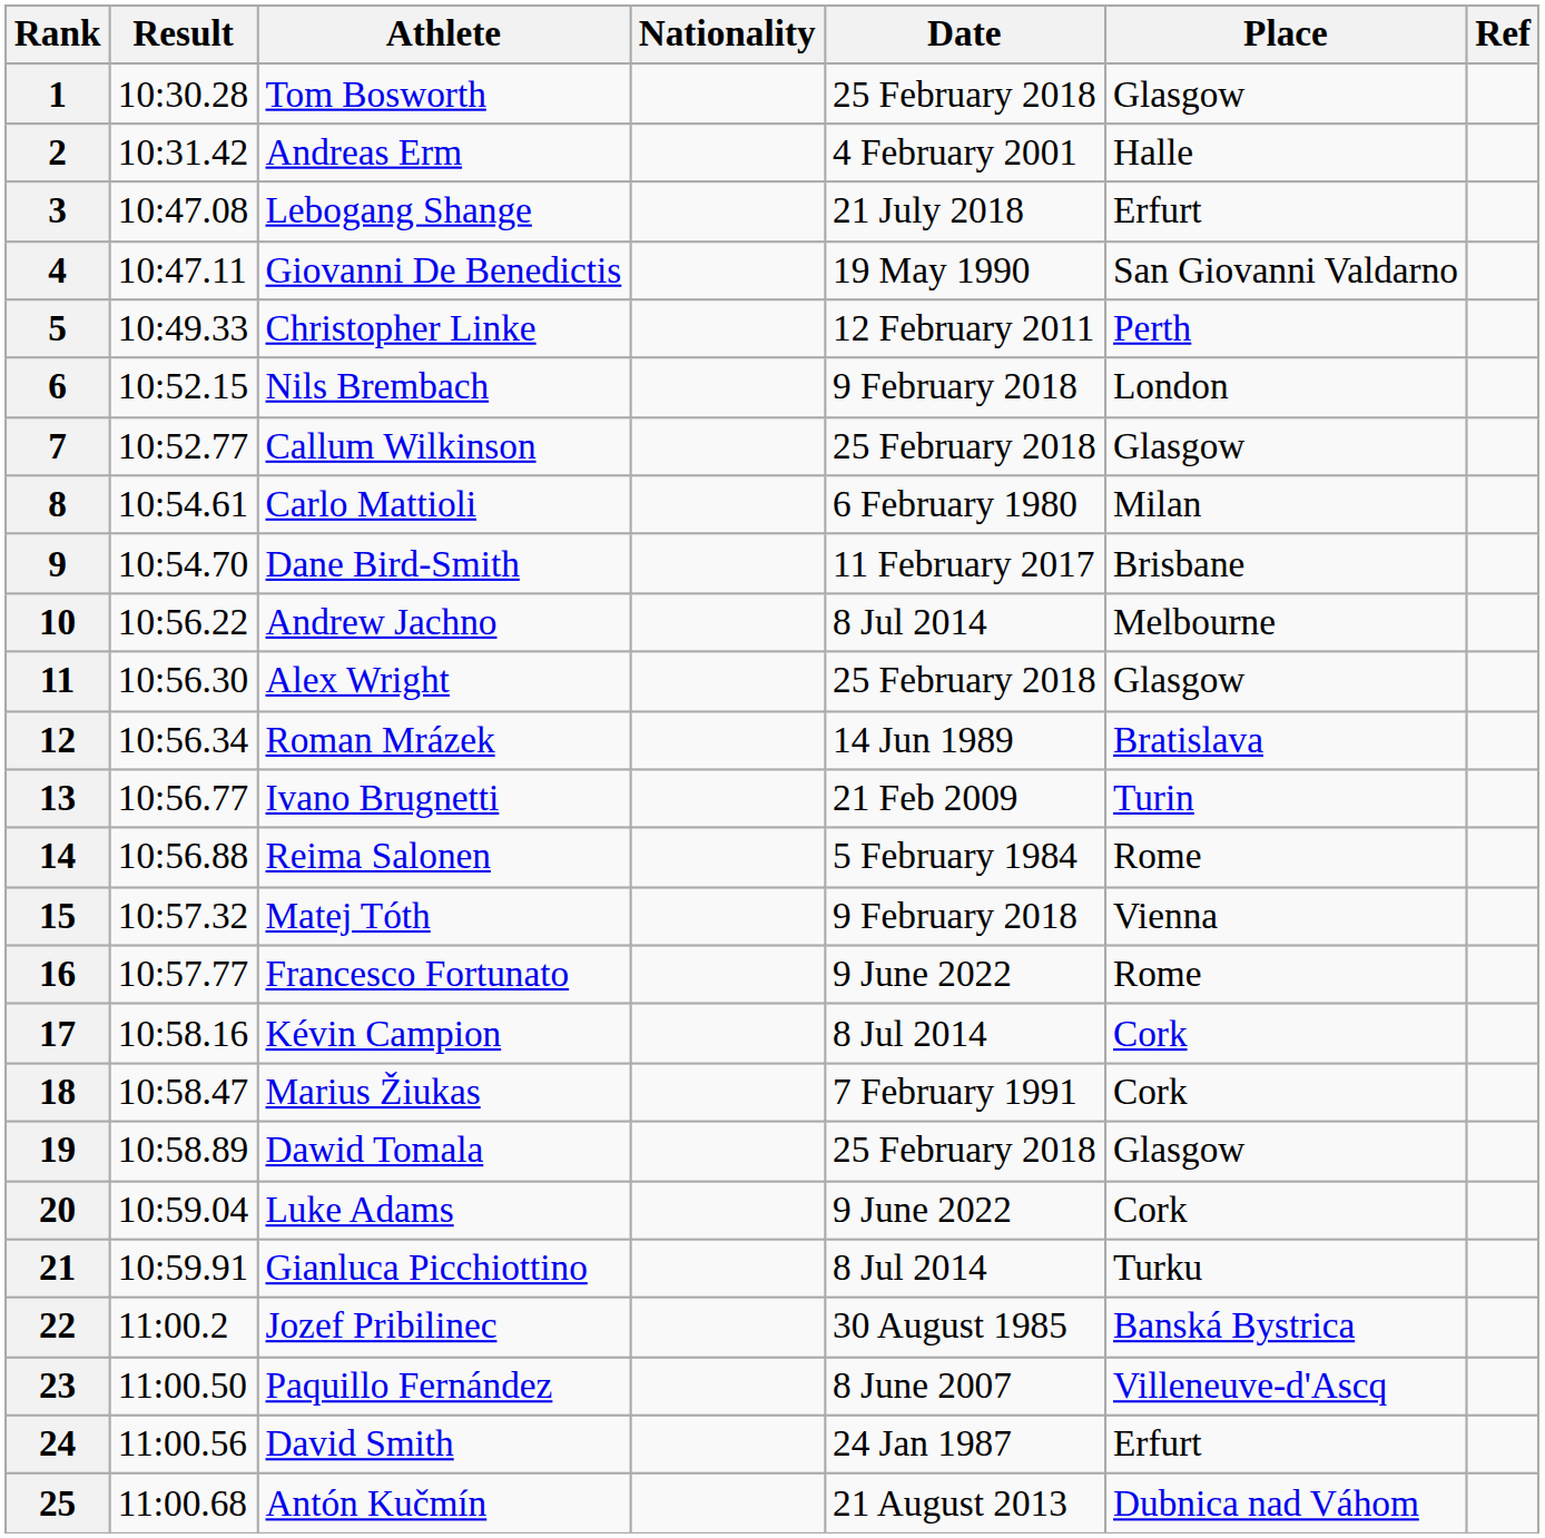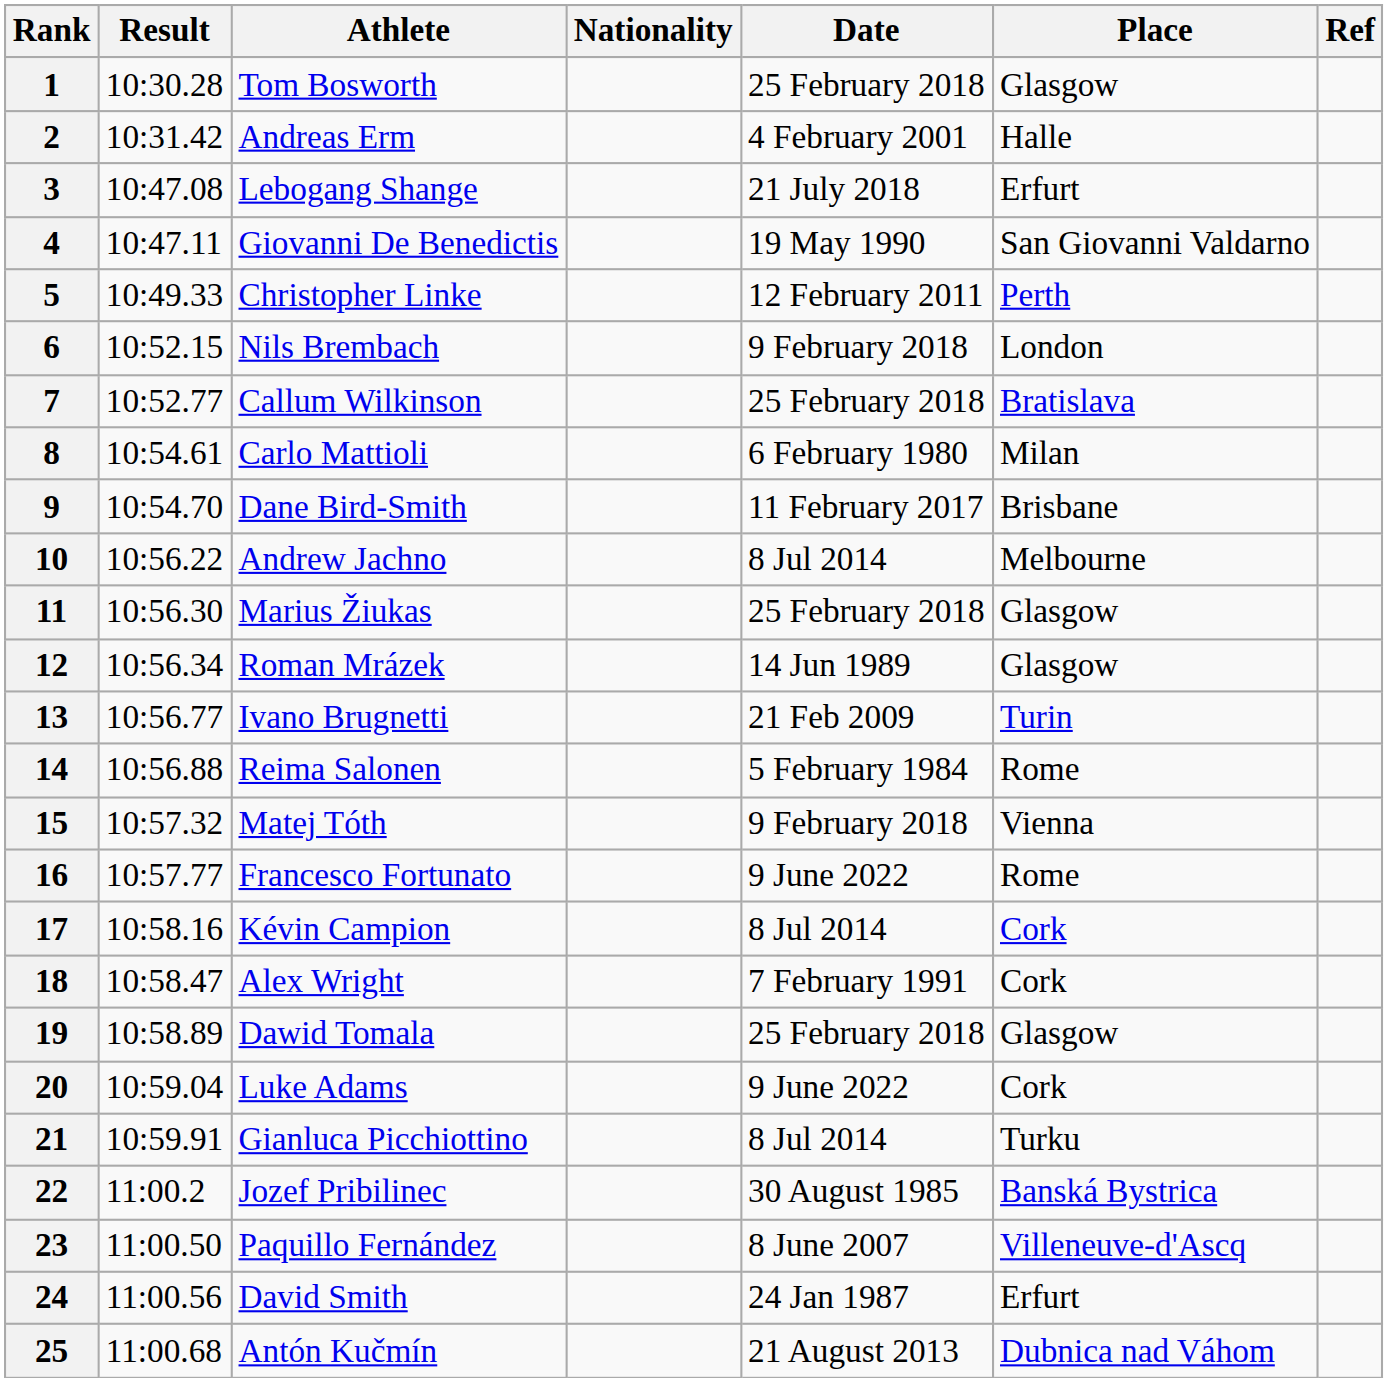7 | Place: Glasgow -> Bratislava
11 | Athlete: Alex Wright -> Marius Žiukas
12 | Place: Bratislava -> Glasgow
18 | Athlete: Marius Žiukas -> Alex Wright
